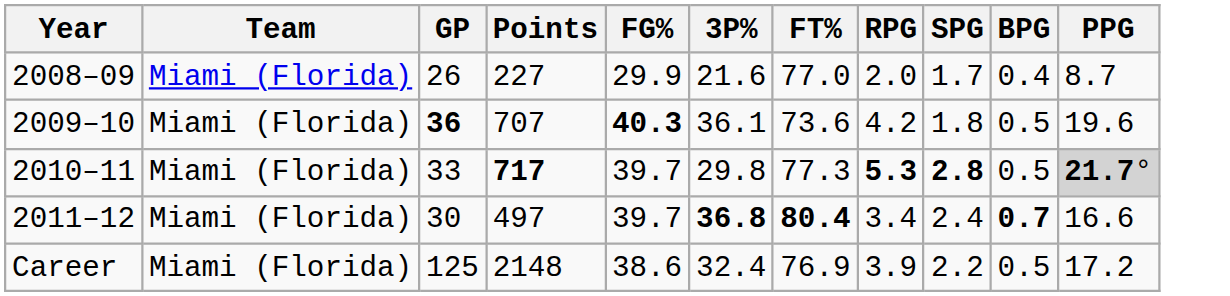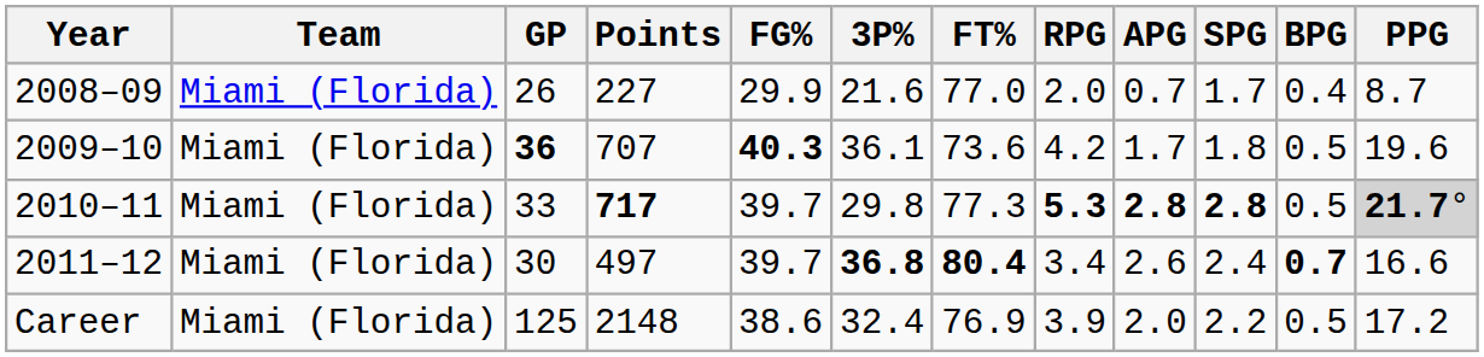+ column: APG | 0.7 | 1.7 | 2.8 | 2.6 | 2.0
